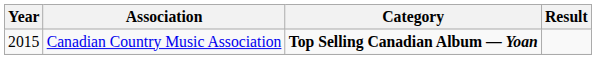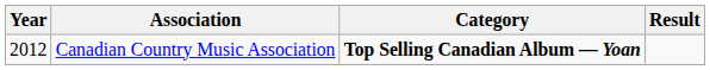Canadian Country Music Association | Year: 2015 -> 2012
